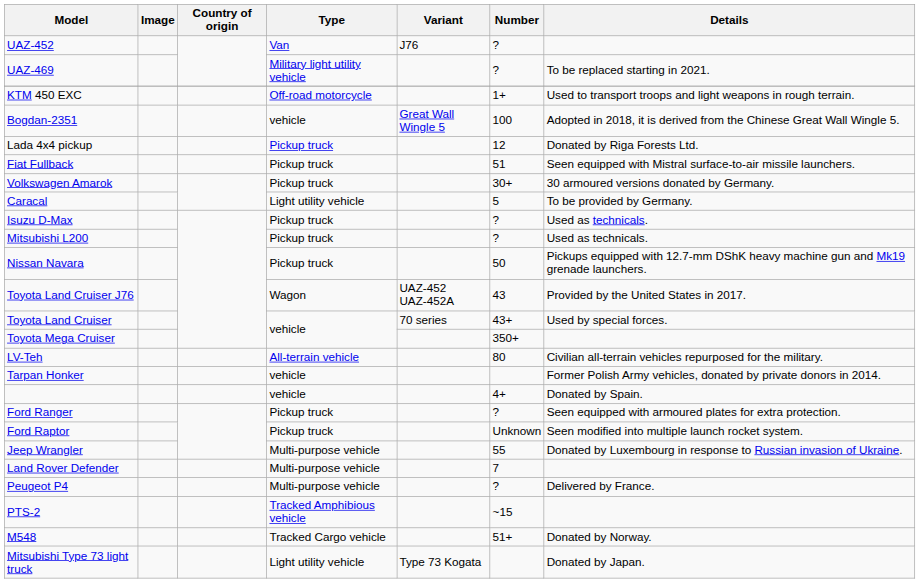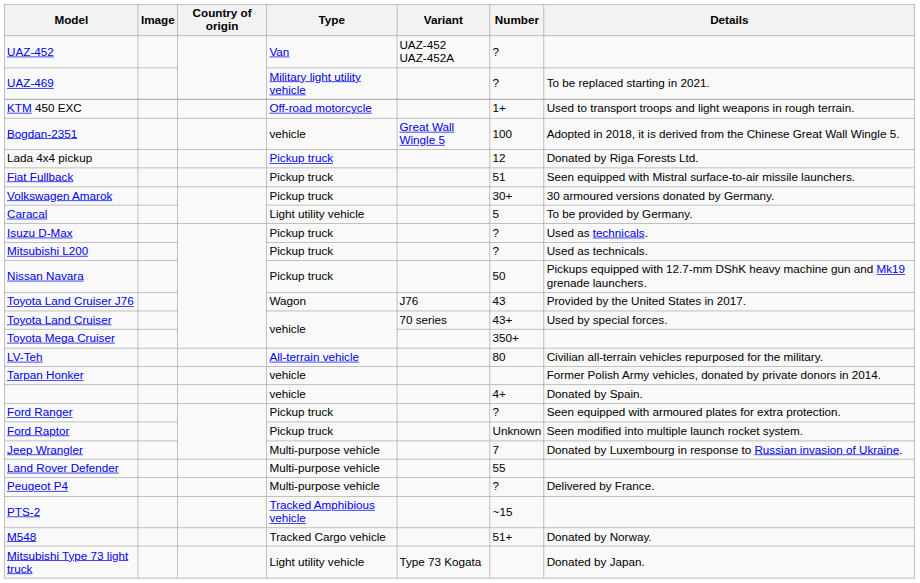UAZ-452 | Variant: J76 -> UAZ-452 UAZ-452A
Toyota Land Cruiser J76 | Variant: UAZ-452 UAZ-452A -> J76
Jeep Wrangler | Number: 55 -> 7
Land Rover Defender | Number: 7 -> 55
